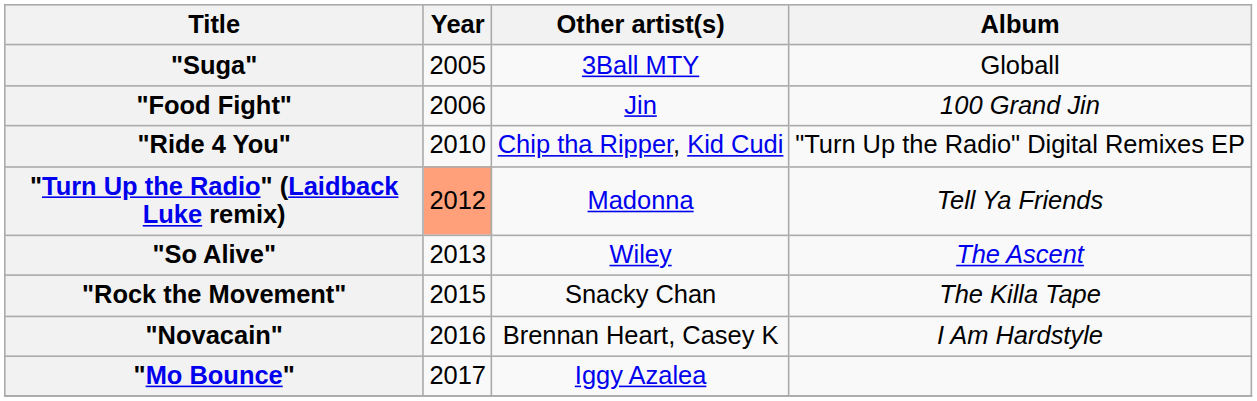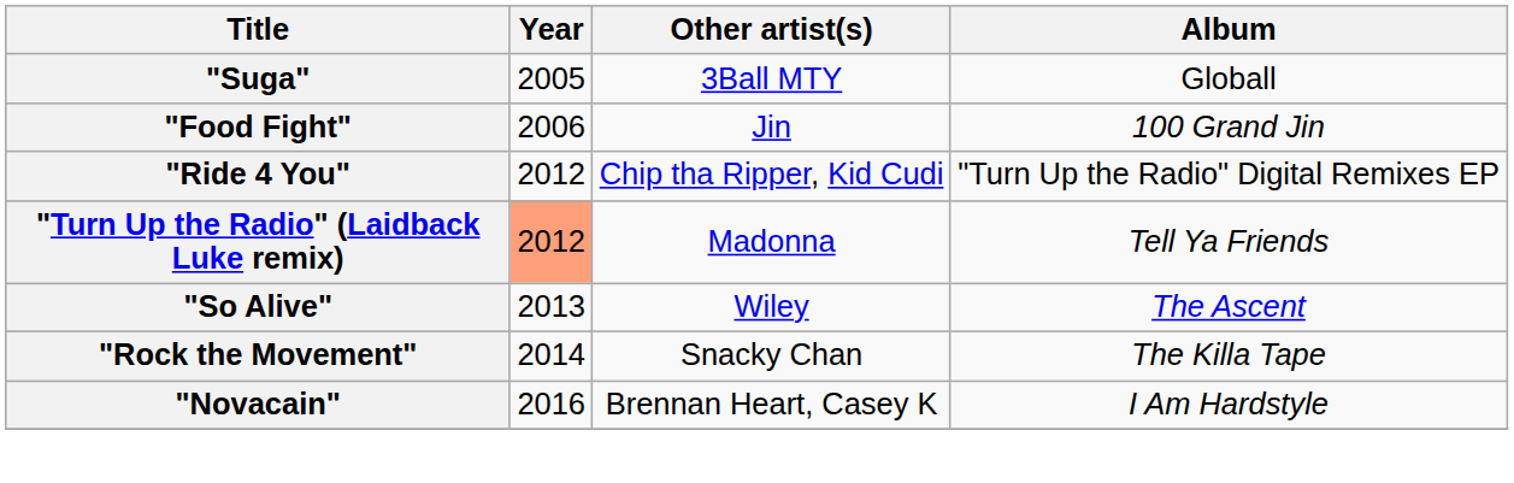"Ride 4 You" | Year: 2010 -> 2012
"Rock the Movement" | Year: 2015 -> 2014
- row: "Mo Bounce" | 2017 | Iggy Azalea
